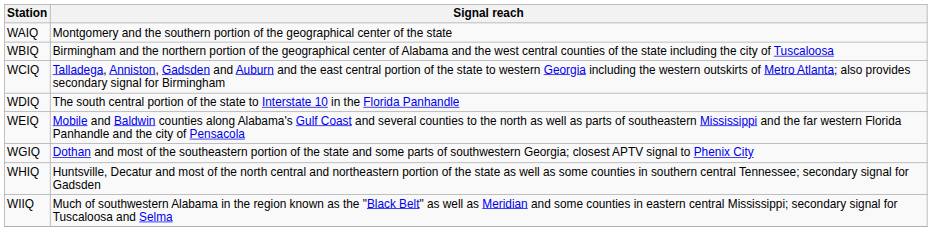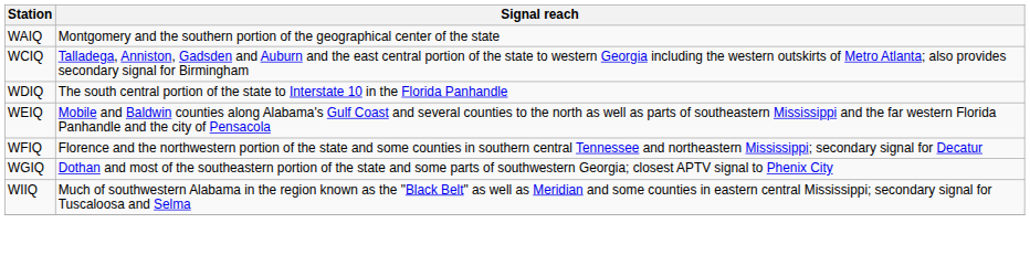- row: WBIQ | Birmingham and the northern portion of the geographical center of Alabama and the west central counties of the state including the city of Tuscaloosa
+ row: WFIQ | Florence and the northwestern portion of the state and some counties in southern central Tennessee and northeastern Mississippi; secondary signal for Decatur
- row: WHIQ | Huntsville, Decatur and most of the north central and northeastern portion of the state as well as some counties in southern central Tennessee; secondary signal for Gadsden
